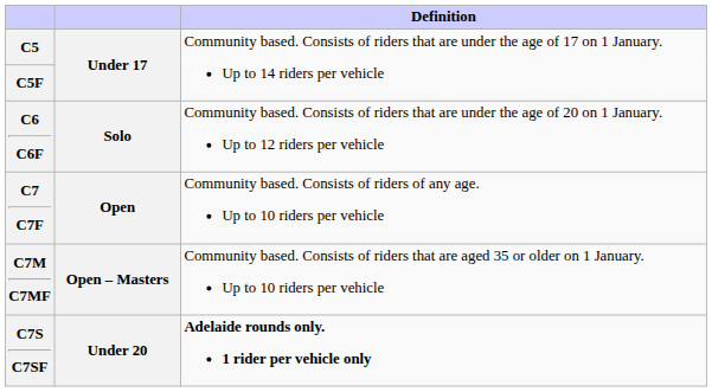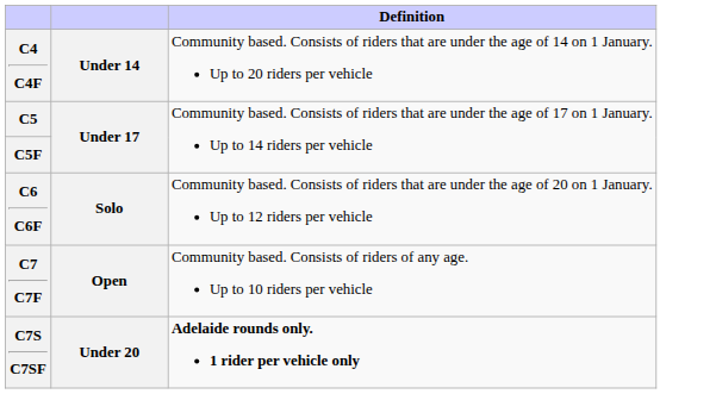+ row: C4 C4F | Under 14 | Community based. Consists of riders that are under the age of 14 on 1 January. Up to 20 riders per vehicle
- row: C7M C7MF | Open – Masters | Community based. Consists of riders that are aged 35 or older on 1 January. Up to 10 riders per vehicle
